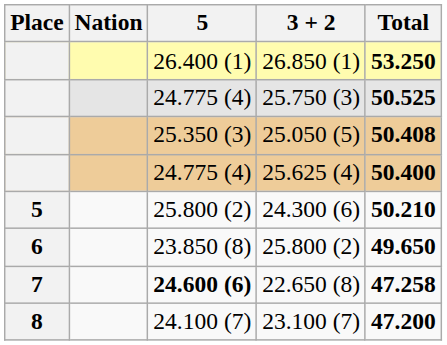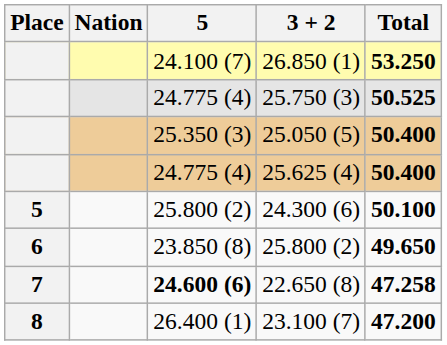26.850 (1) | 5: 26.400 (1) -> 24.100 (7)
25.050 (5) | Total: 50.408 -> 50.400
24.300 (6) | Total: 50.210 -> 50.100
23.100 (7) | 5: 24.100 (7) -> 26.400 (1)
